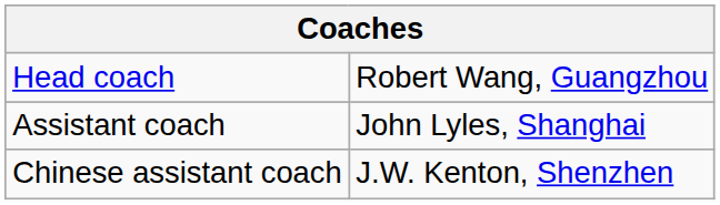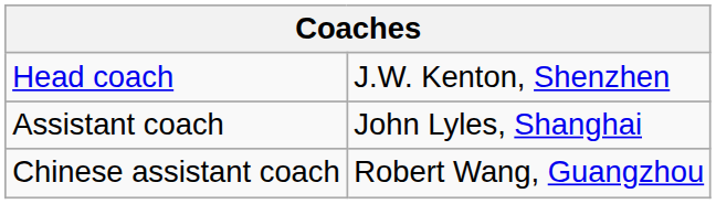Head coach | column 2: Robert Wang, Guangzhou -> J.W. Kenton, Shenzhen
Chinese assistant coach | column 2: J.W. Kenton, Shenzhen -> Robert Wang, Guangzhou
